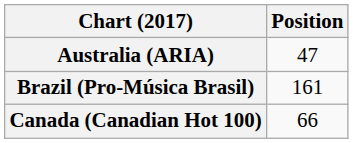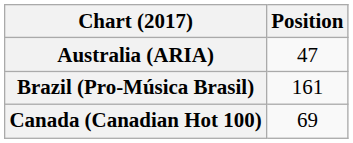Canada (Canadian Hot 100) | Position: 66 -> 69
